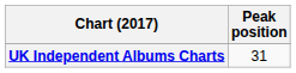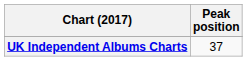UK Independent Albums Charts | Peak position: 31 -> 37
